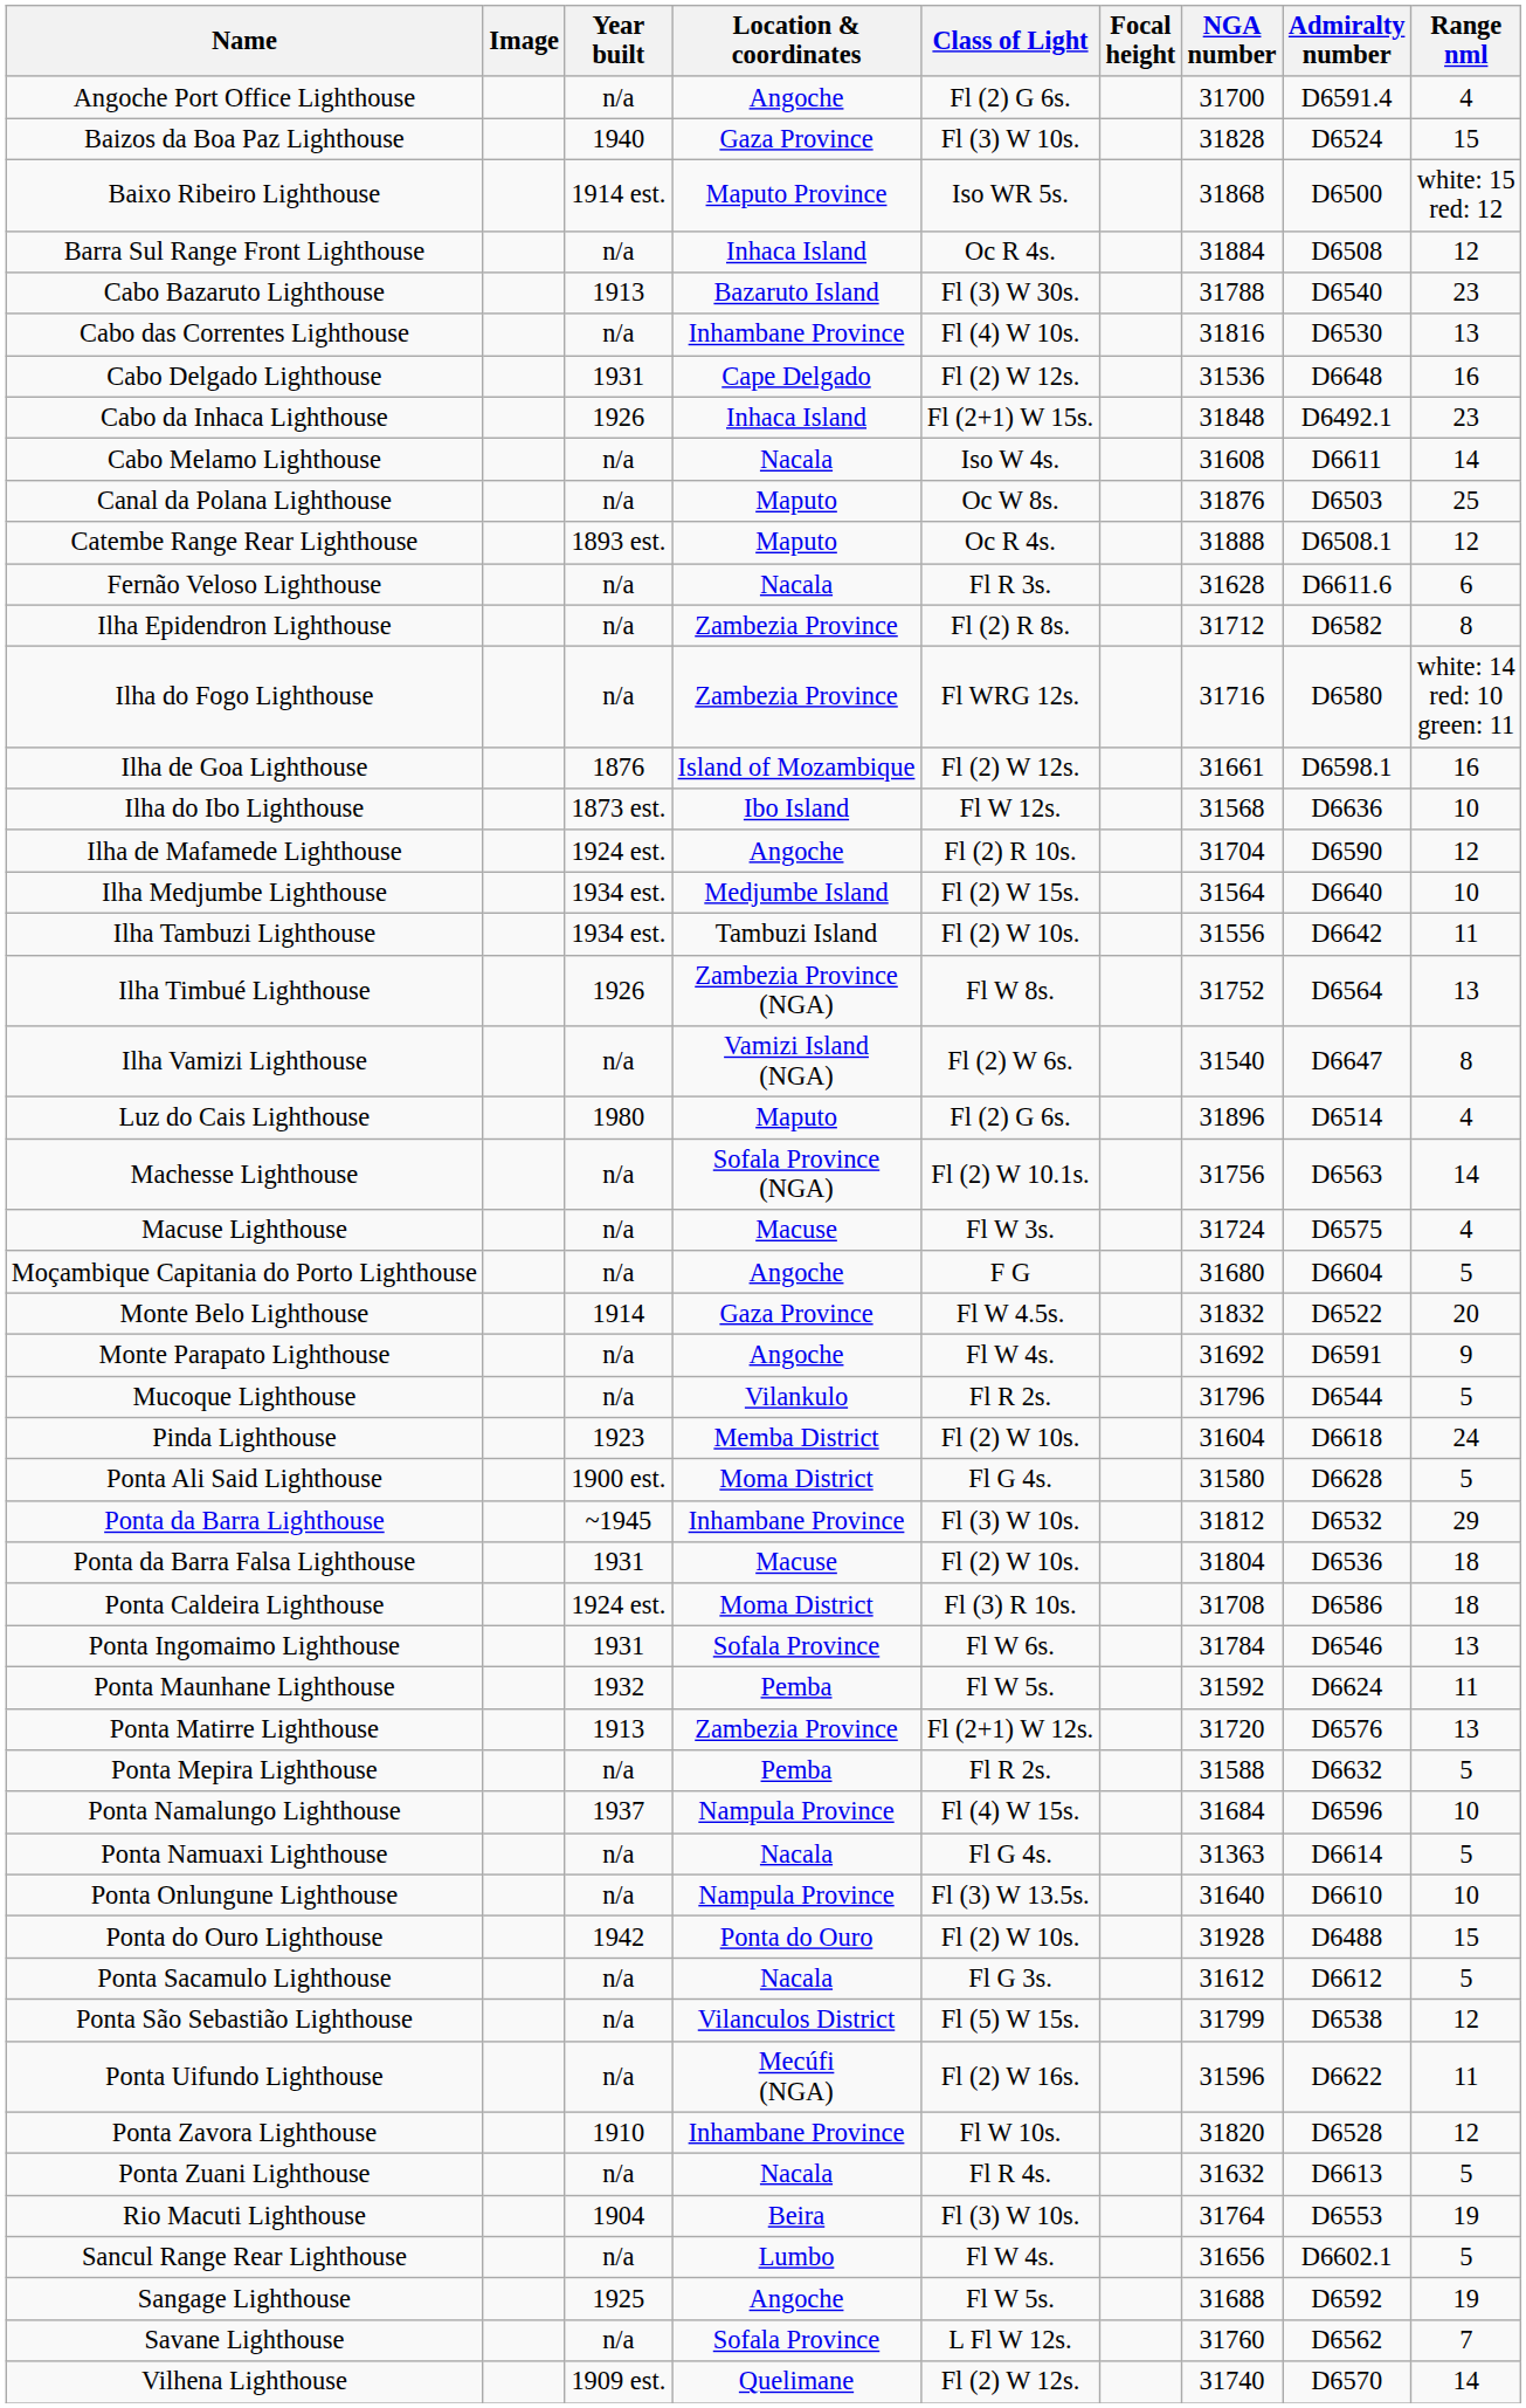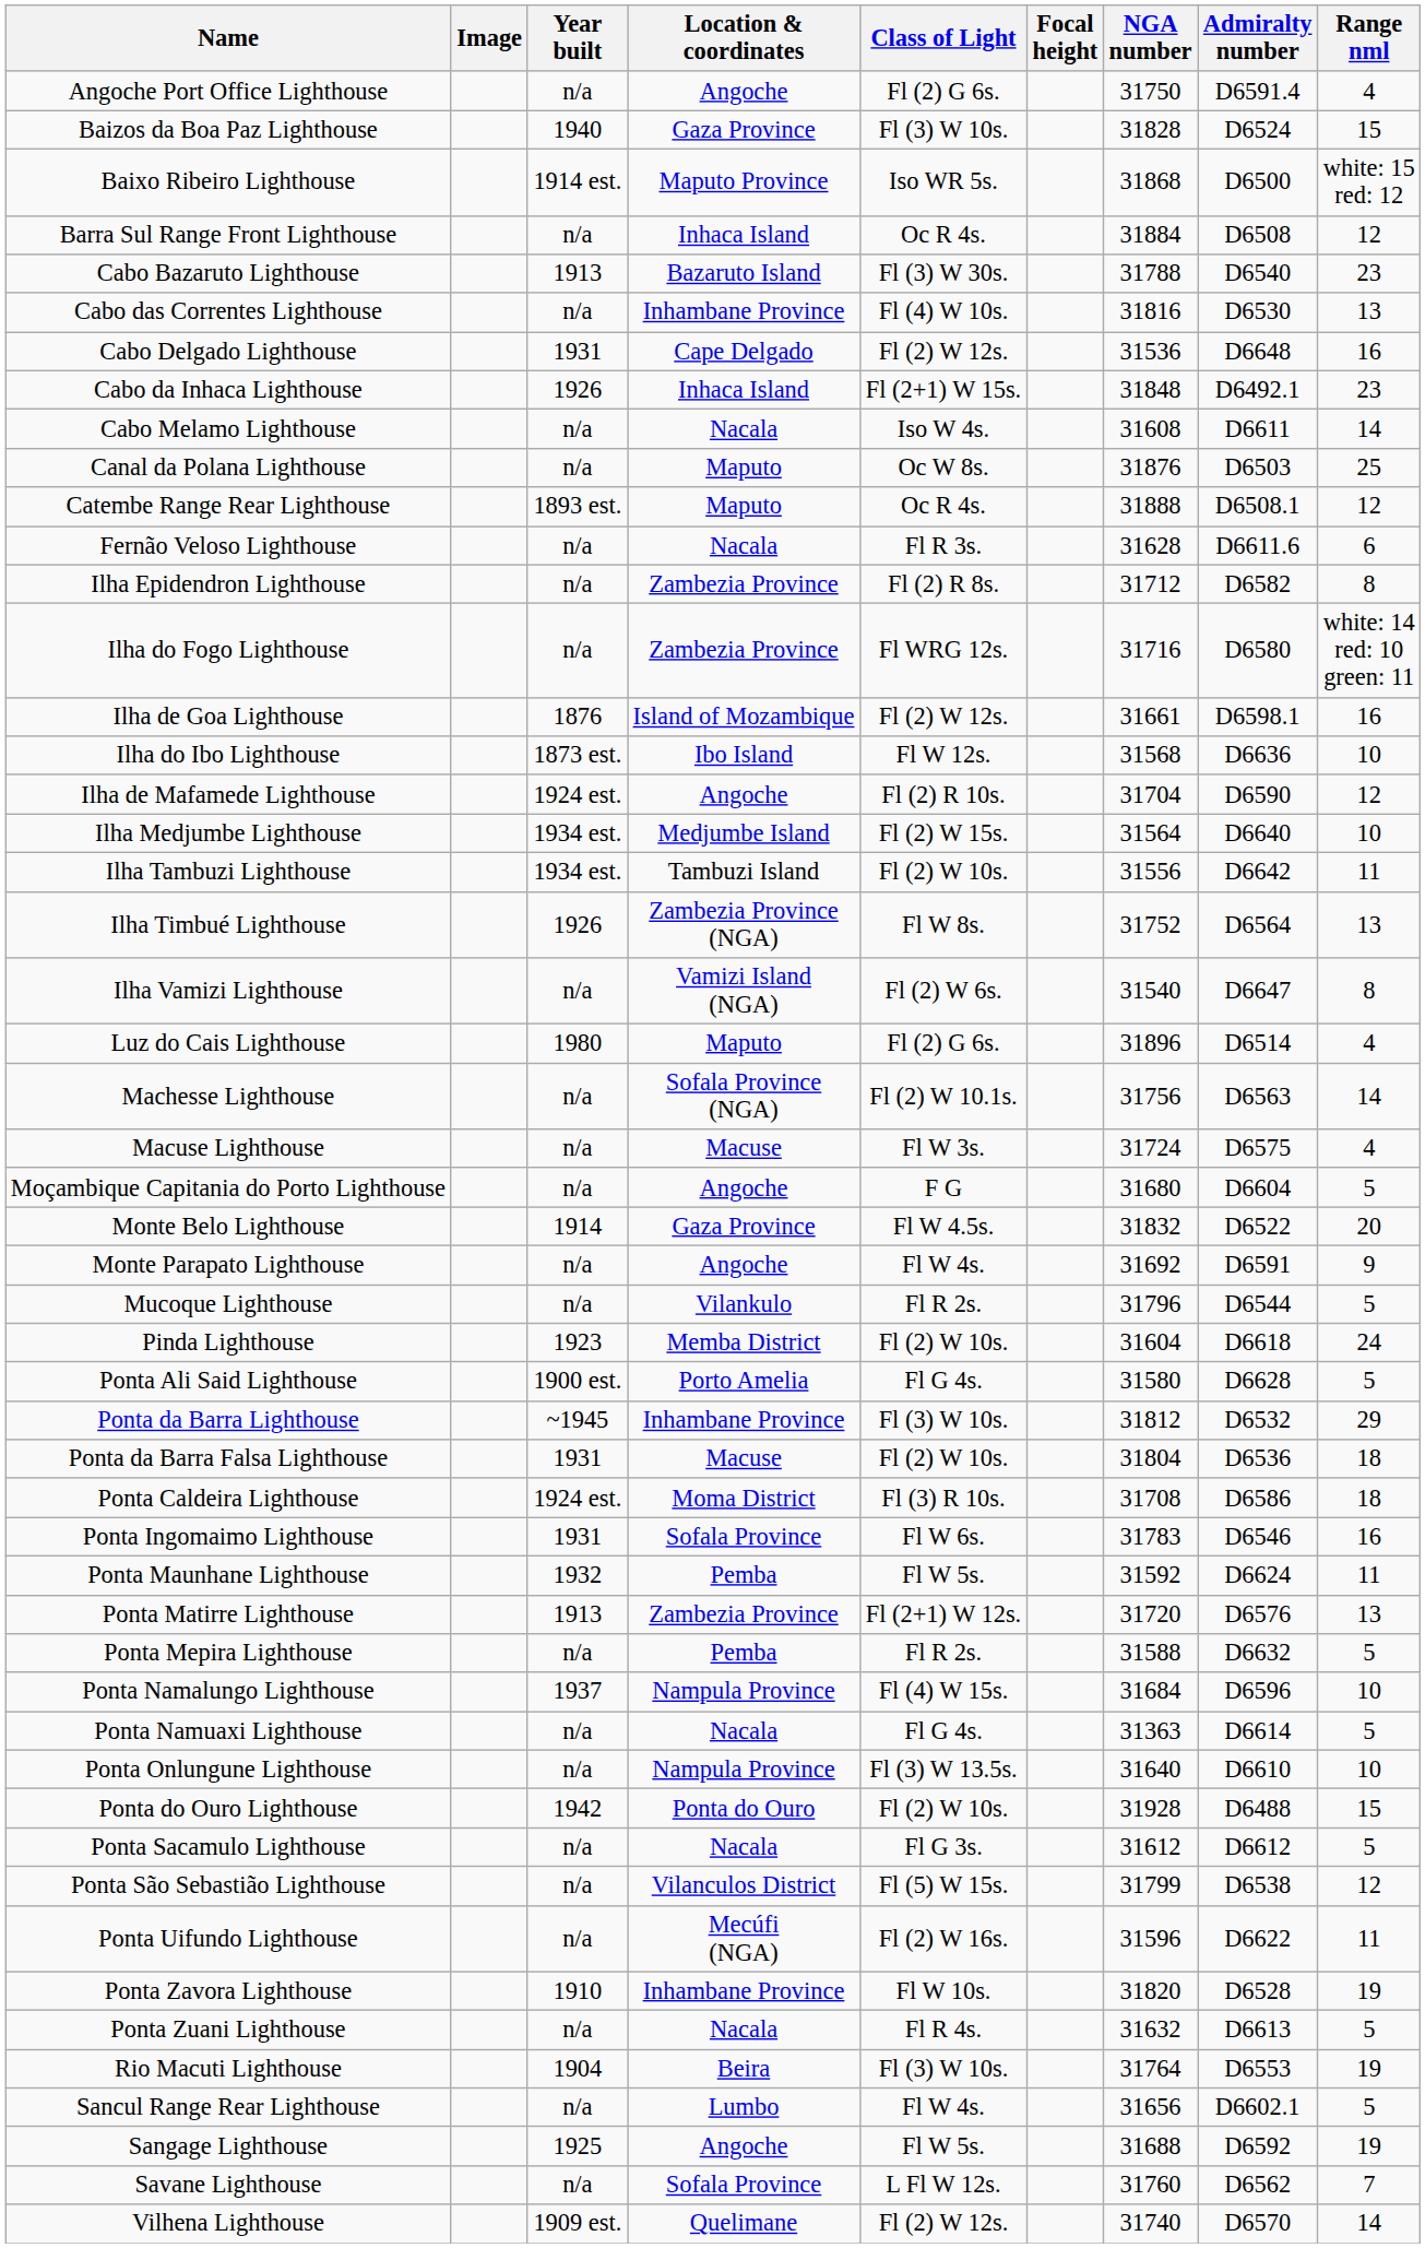Angoche Port Office Lighthouse | NGA number: 31700 -> 31750
Ponta Ali Said Lighthouse | Location & coordinates: Moma District -> Porto Amelia
Ponta Ingomaimo Lighthouse | NGA number: 31784 -> 31783
Ponta Ingomaimo Lighthouse | Range nml: 13 -> 16
Ponta Zavora Lighthouse | Range nml: 12 -> 19
